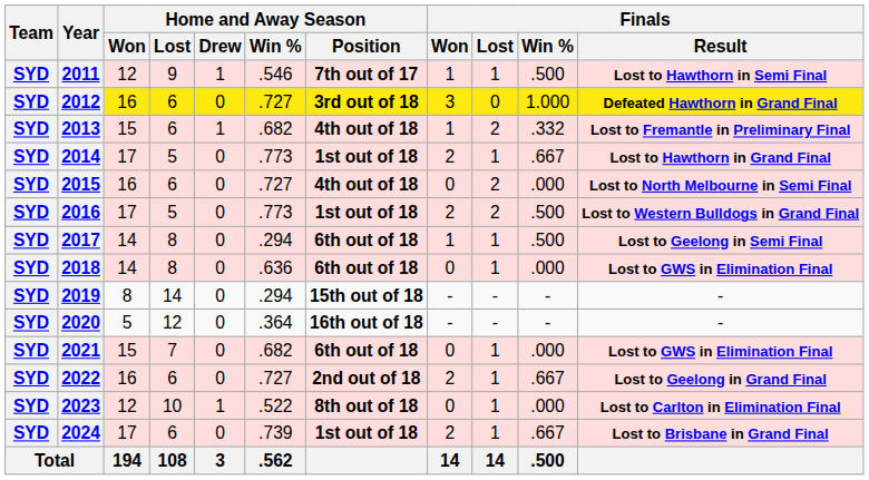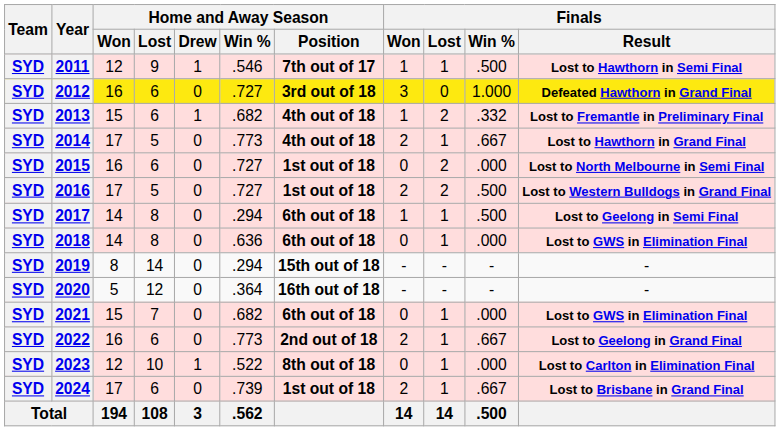2014 | Home and Away Season / Position: 1st out of 18 -> 4th out of 18
2015 | Home and Away Season / Position: 4th out of 18 -> 1st out of 18
2016 | Home and Away Season / Win %: .773 -> .727
2022 | Home and Away Season / Win %: .727 -> .773
